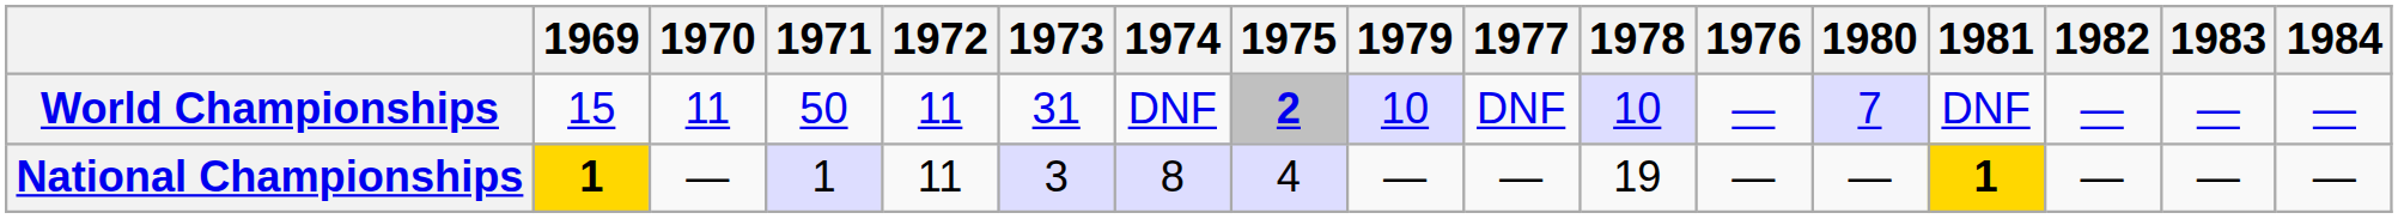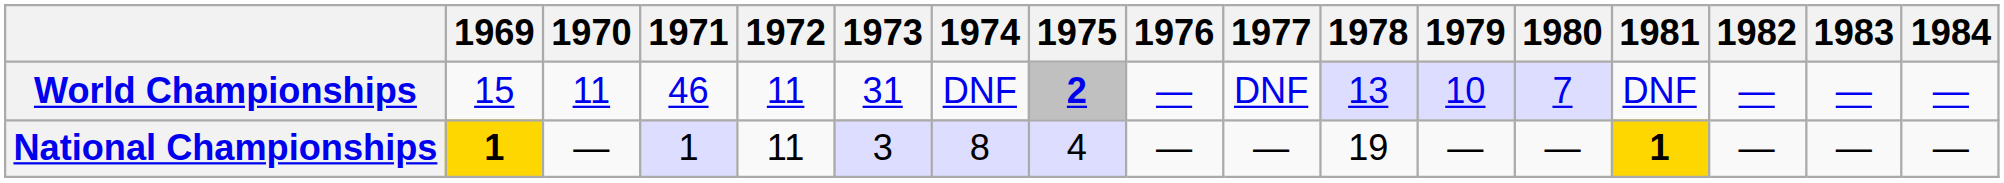columns swapped: 1976 <-> 1979
World Championships | 1971: 50 -> 46
World Championships | 1978: 10 -> 13
